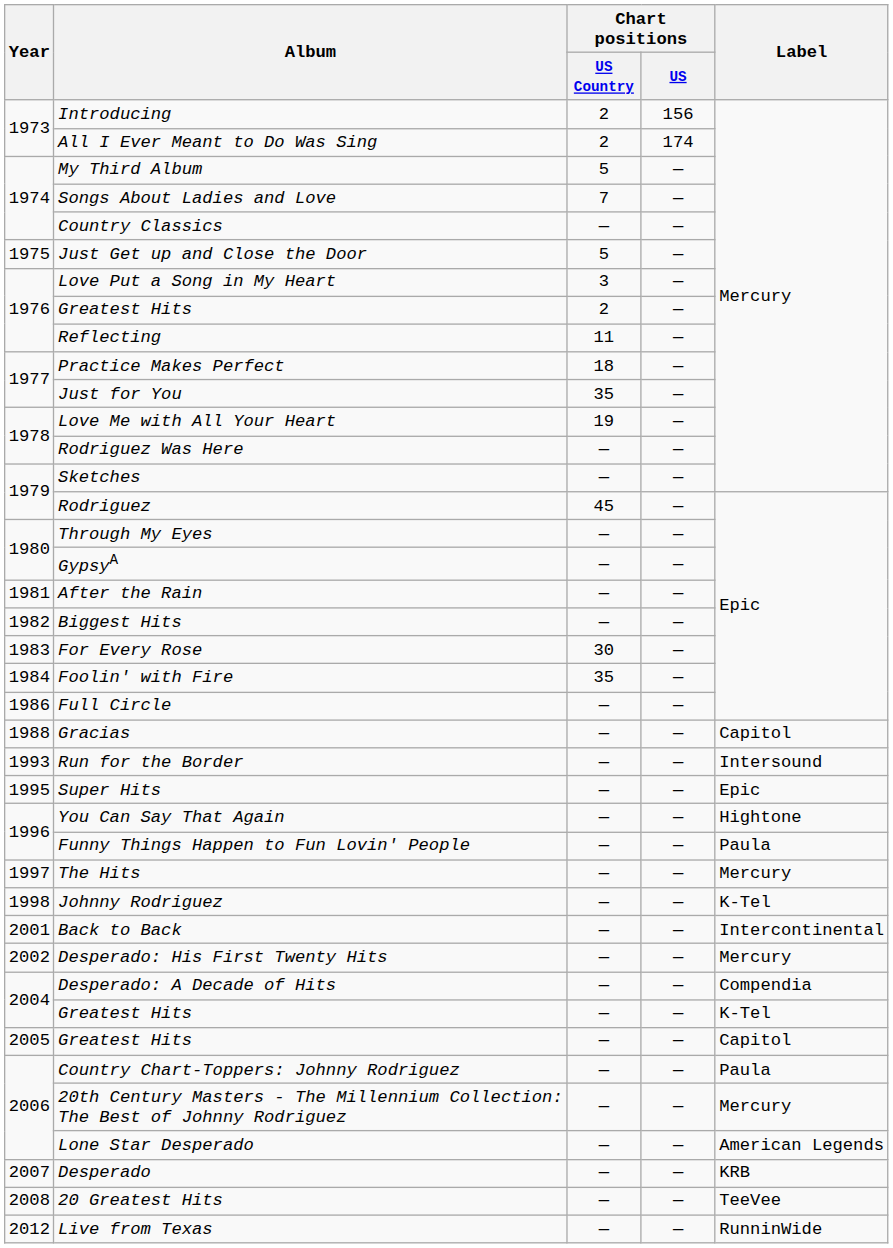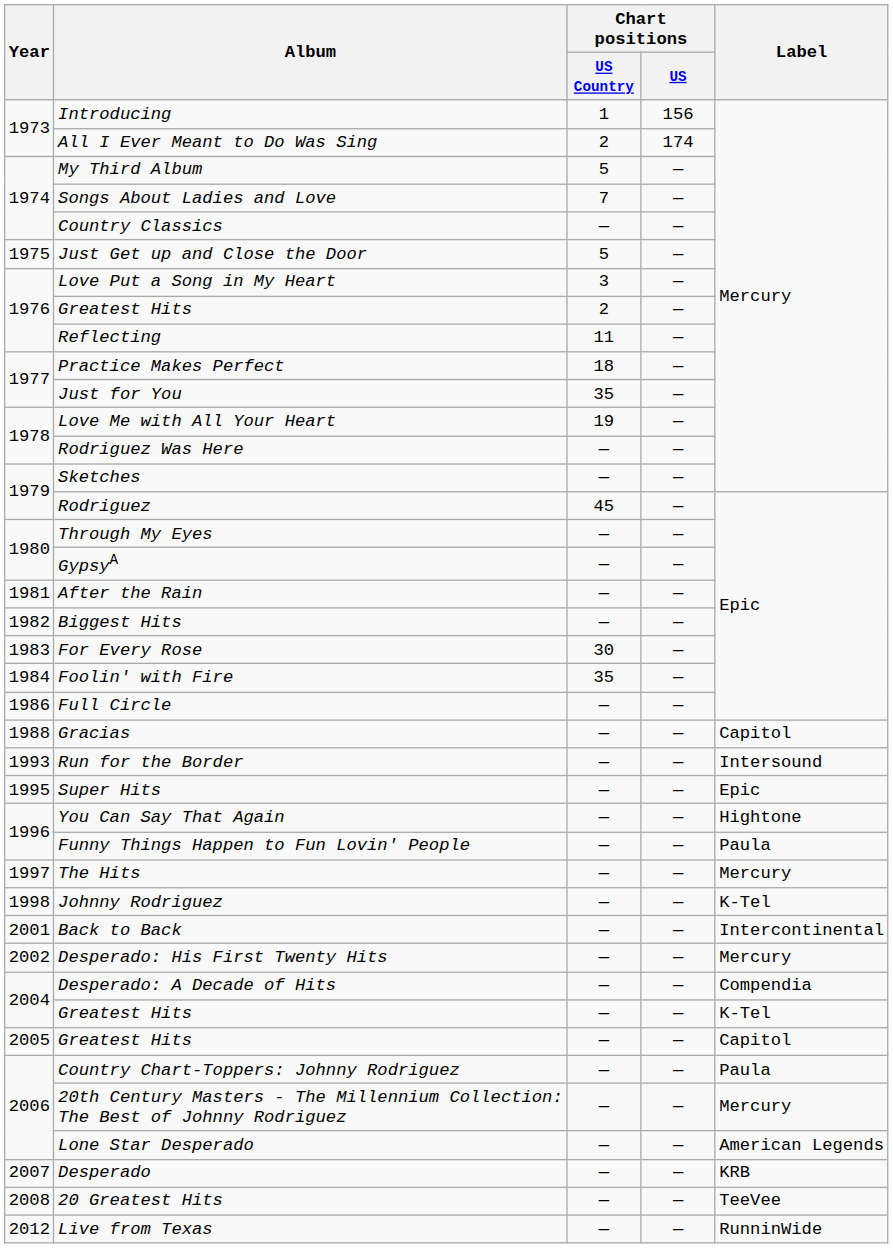Introducing | Chart positions / US Country: 2 -> 1
